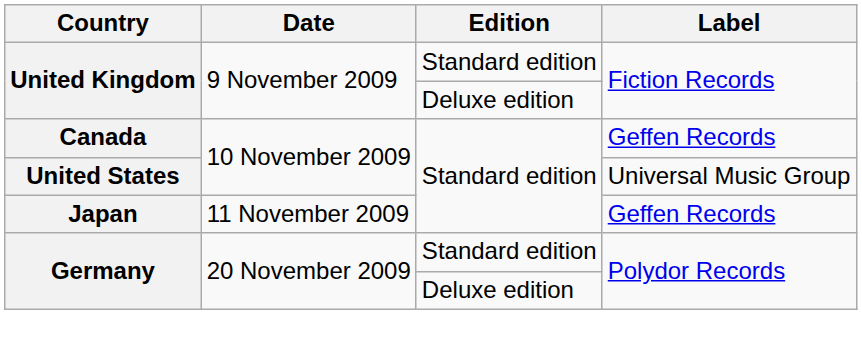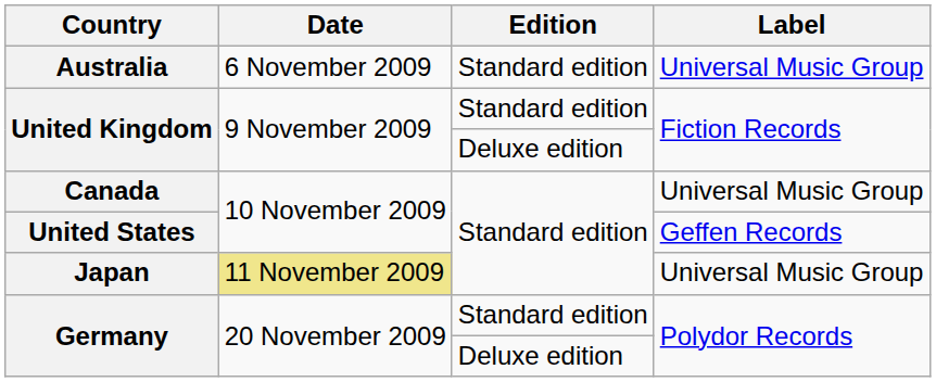+ row: Australia | 6 November 2009 | Standard edition | Universal Music Group
Canada | Label: Geffen Records -> Universal Music Group
United States | Label: Universal Music Group -> Geffen Records
Japan | Date: no background -> khaki background
Japan | Label: Geffen Records -> Universal Music Group
